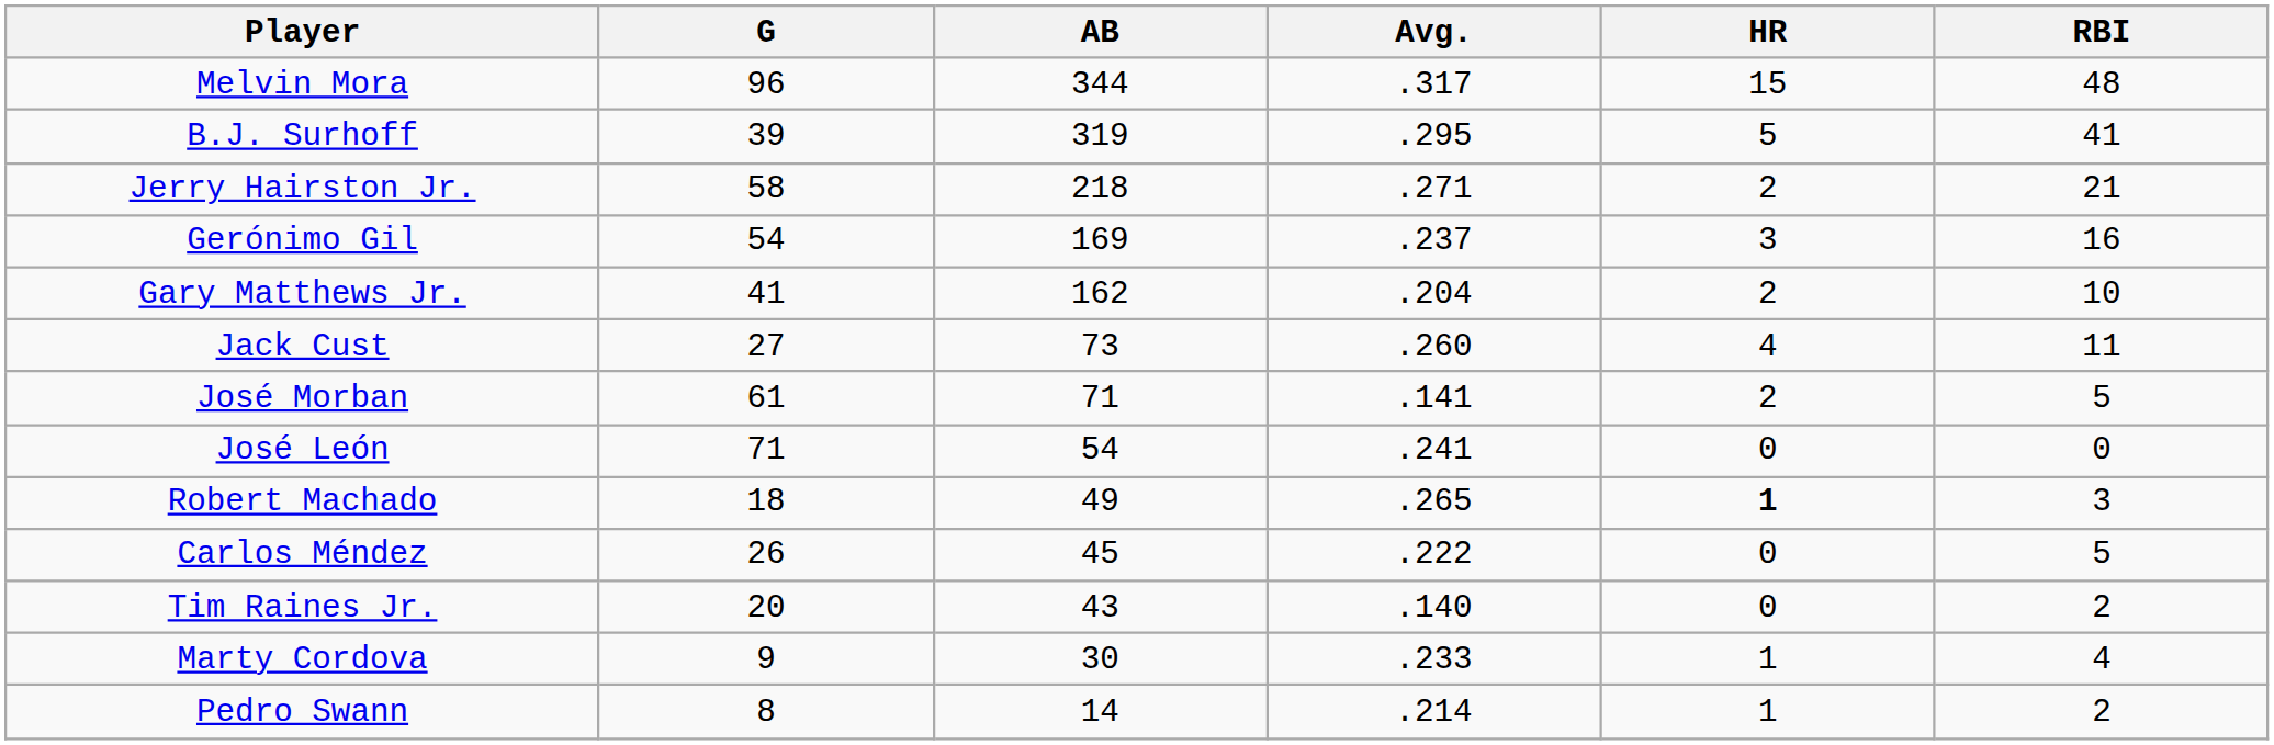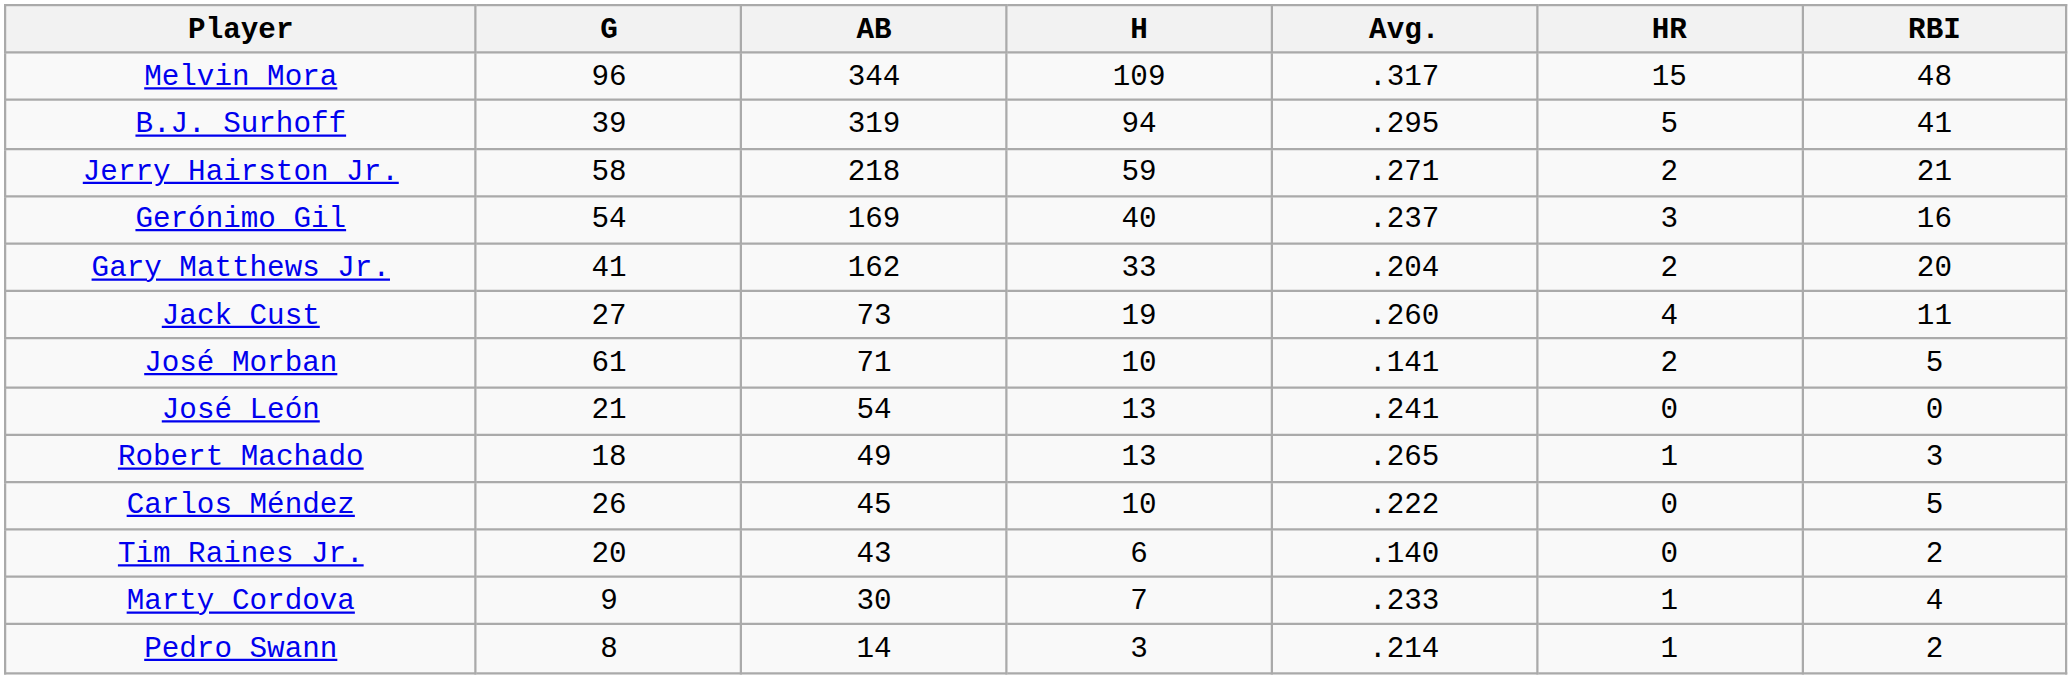+ column: H | 109 | 94 | 59 | 40 | 33 | 19 | 10 | 13 | 13 | 10 | 6 | 7 | 3
Gary Matthews Jr. | RBI: 10 -> 20
José León | G: 71 -> 21
Robert Machado | HR: bold -> normal
